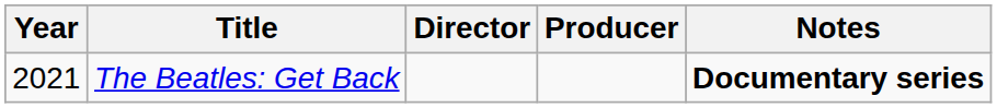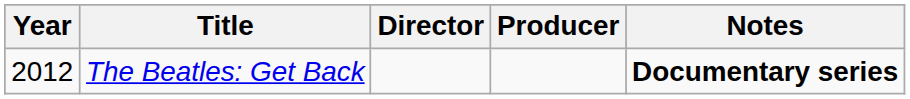The Beatles: Get Back | Year: 2021 -> 2012
